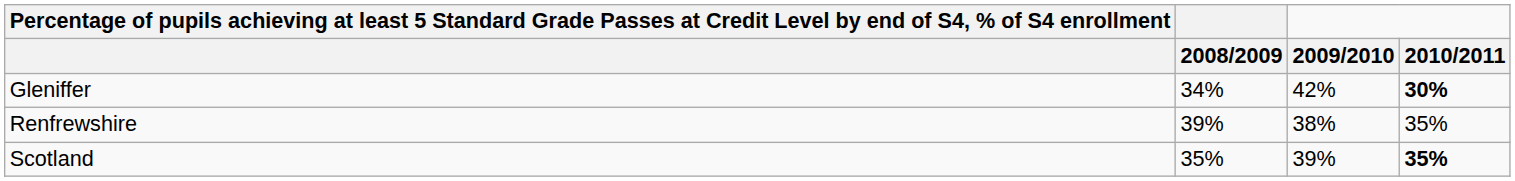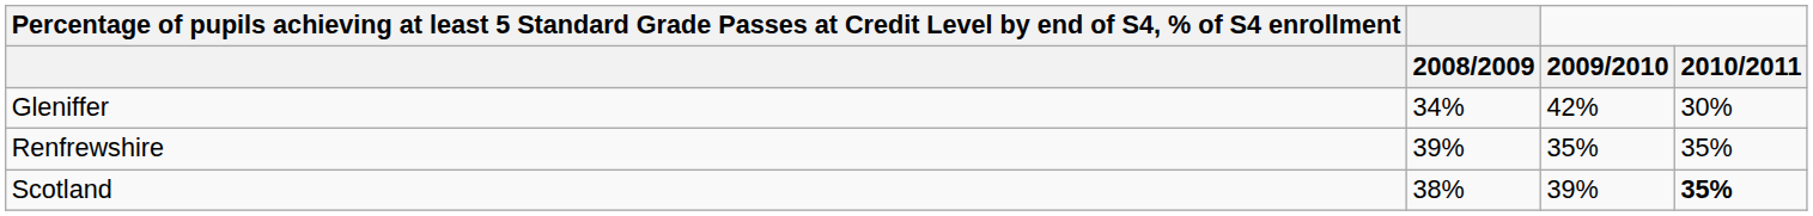Gleniffer | 2010/2011: bold -> normal
Renfrewshire | 2009/2010: 38% -> 35%
Scotland | 2008/2009: 35% -> 38%
